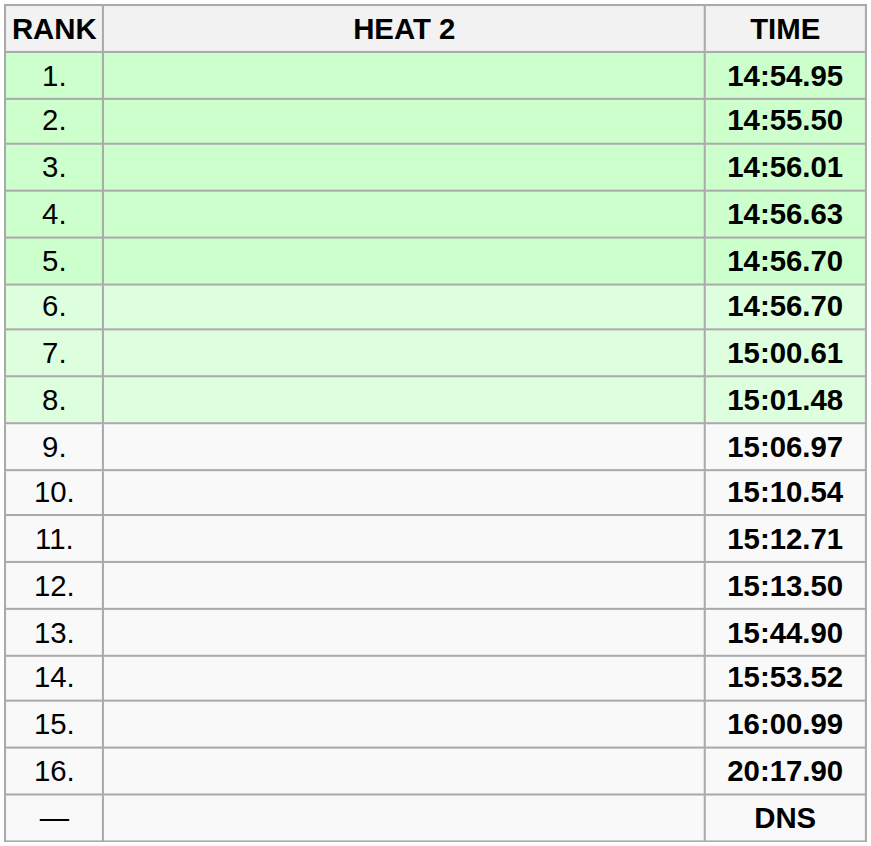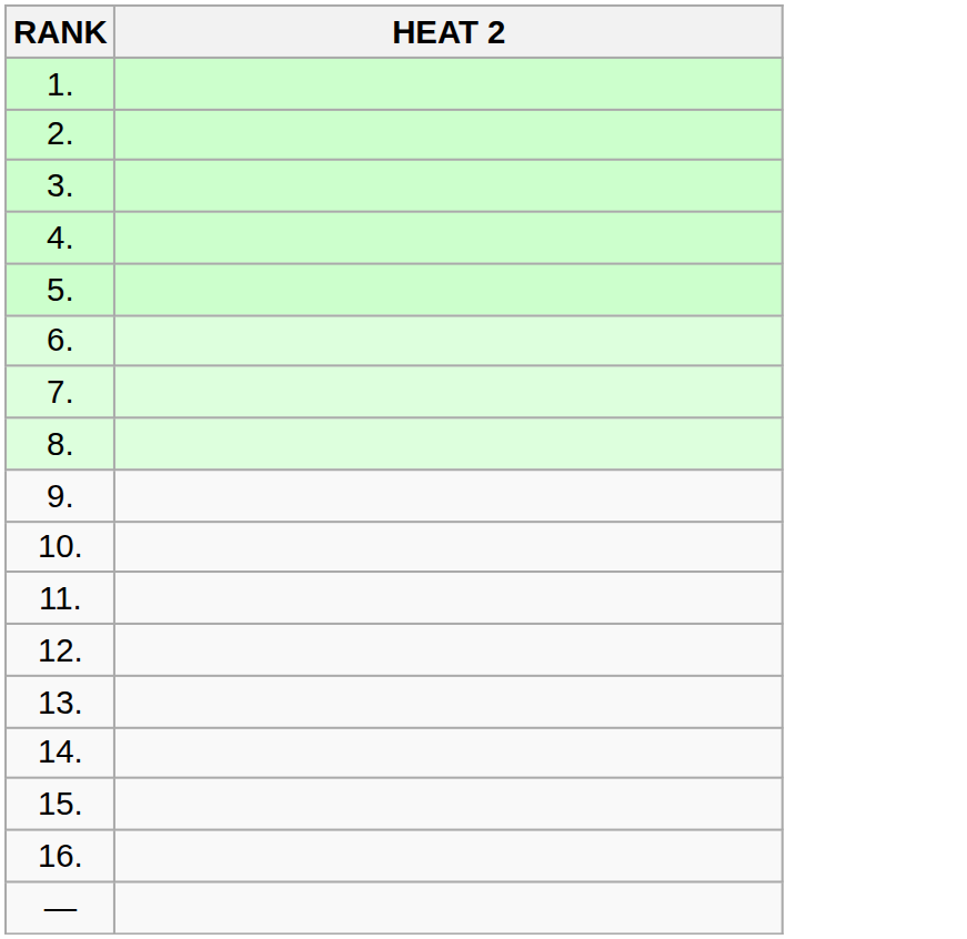- column: TIME | 14:54.95 | 14:55.50 | 14:56.01 | 14:56.63 | 14:56.70 | 14:56.70 | 15:00.61 | 15:01.48 | 15:06.97 | 15:10.54 | 15:12.71 | 15:13.50 | 15:44.90 | 15:53.52 | 16:00.99 | 20:17.90 | DNS
